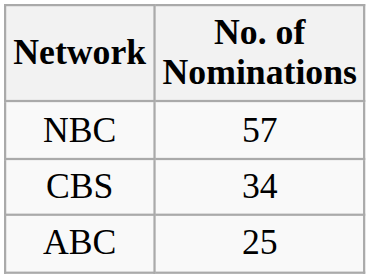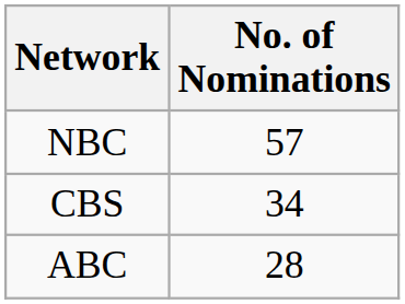ABC | No. of Nominations: 25 -> 28
